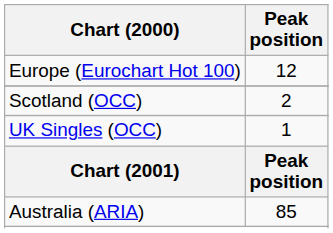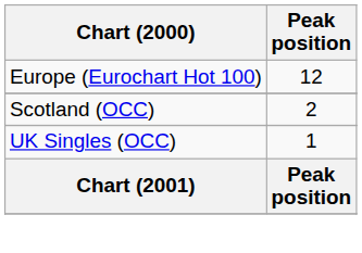- row: Australia (ARIA) | 85
